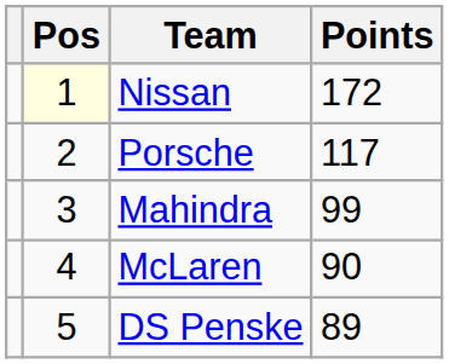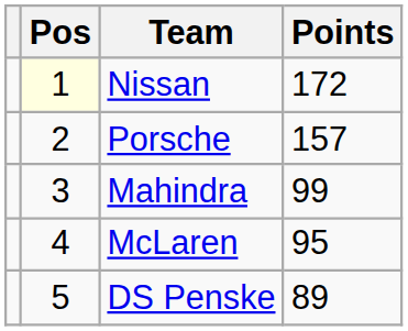Porsche | Points: 117 -> 157
McLaren | Points: 90 -> 95
